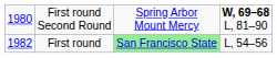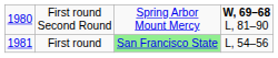First round | column 1: 1982 -> 1981
